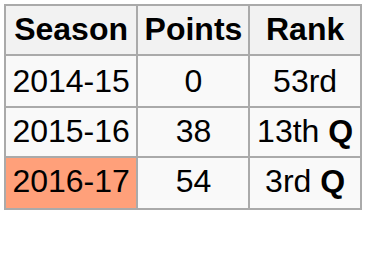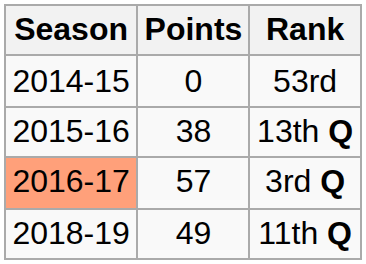3rd Q | Points: 54 -> 57
+ row: 2018-19 | 49 | 11th Q
